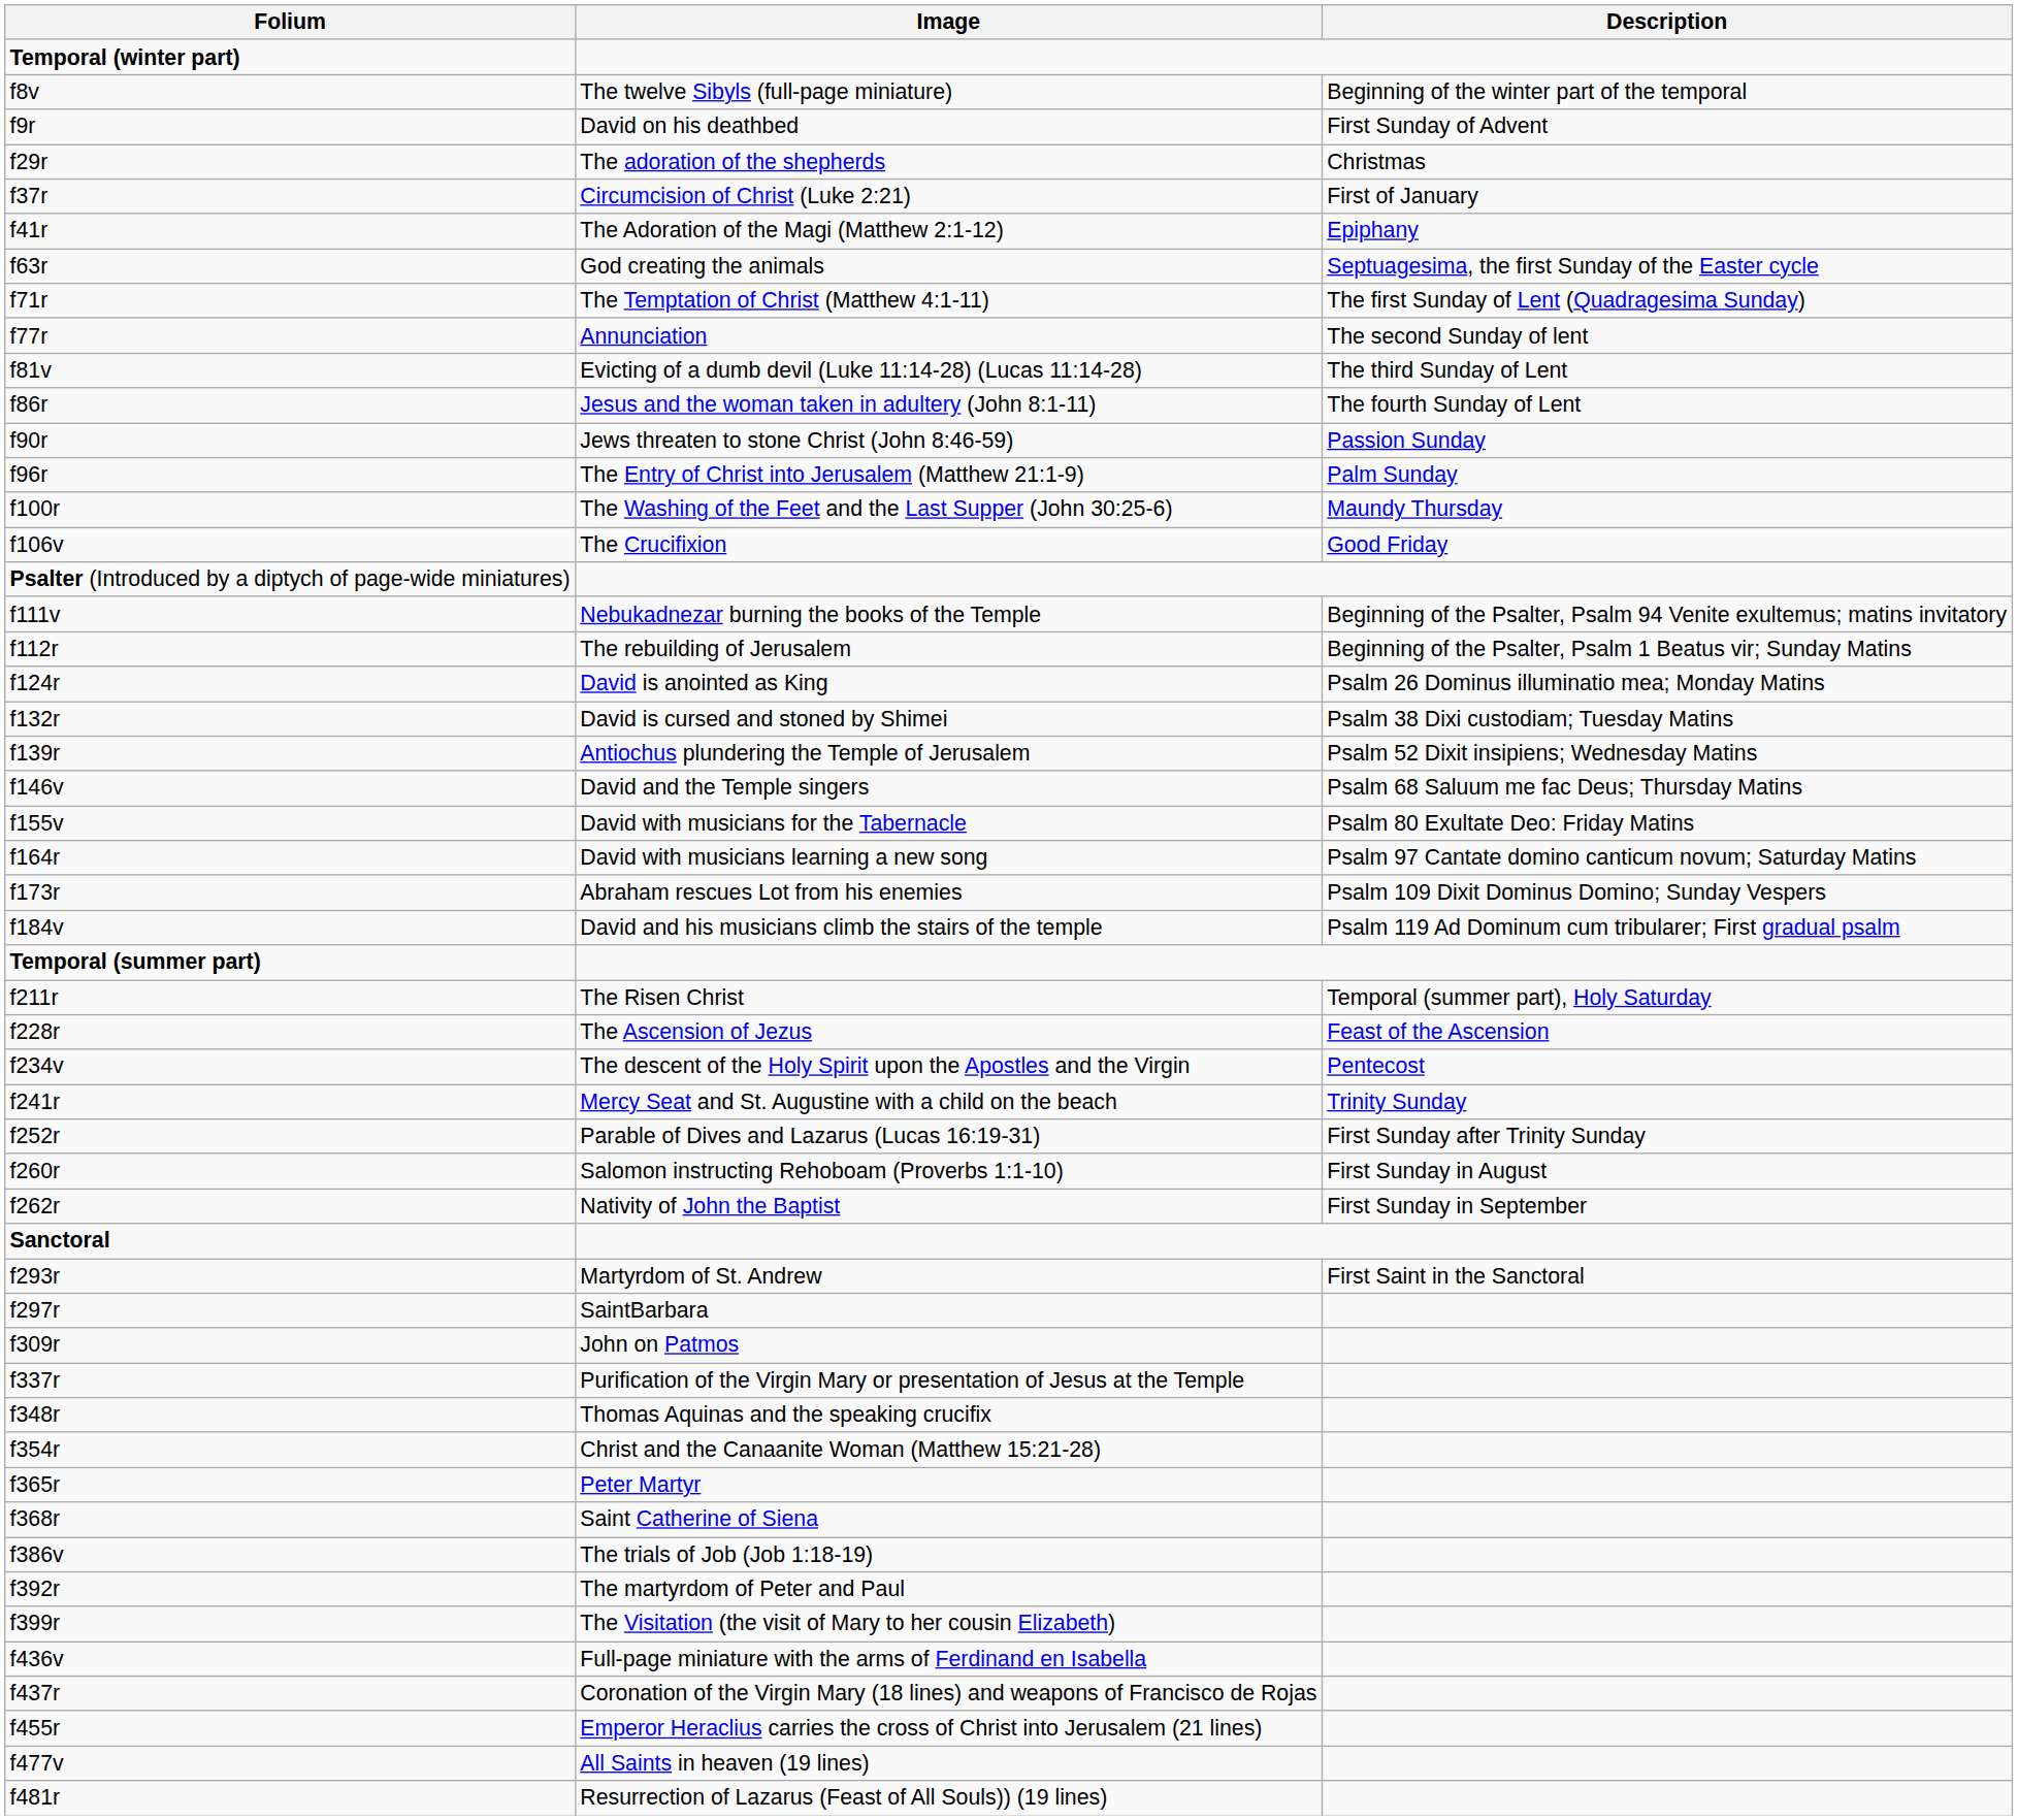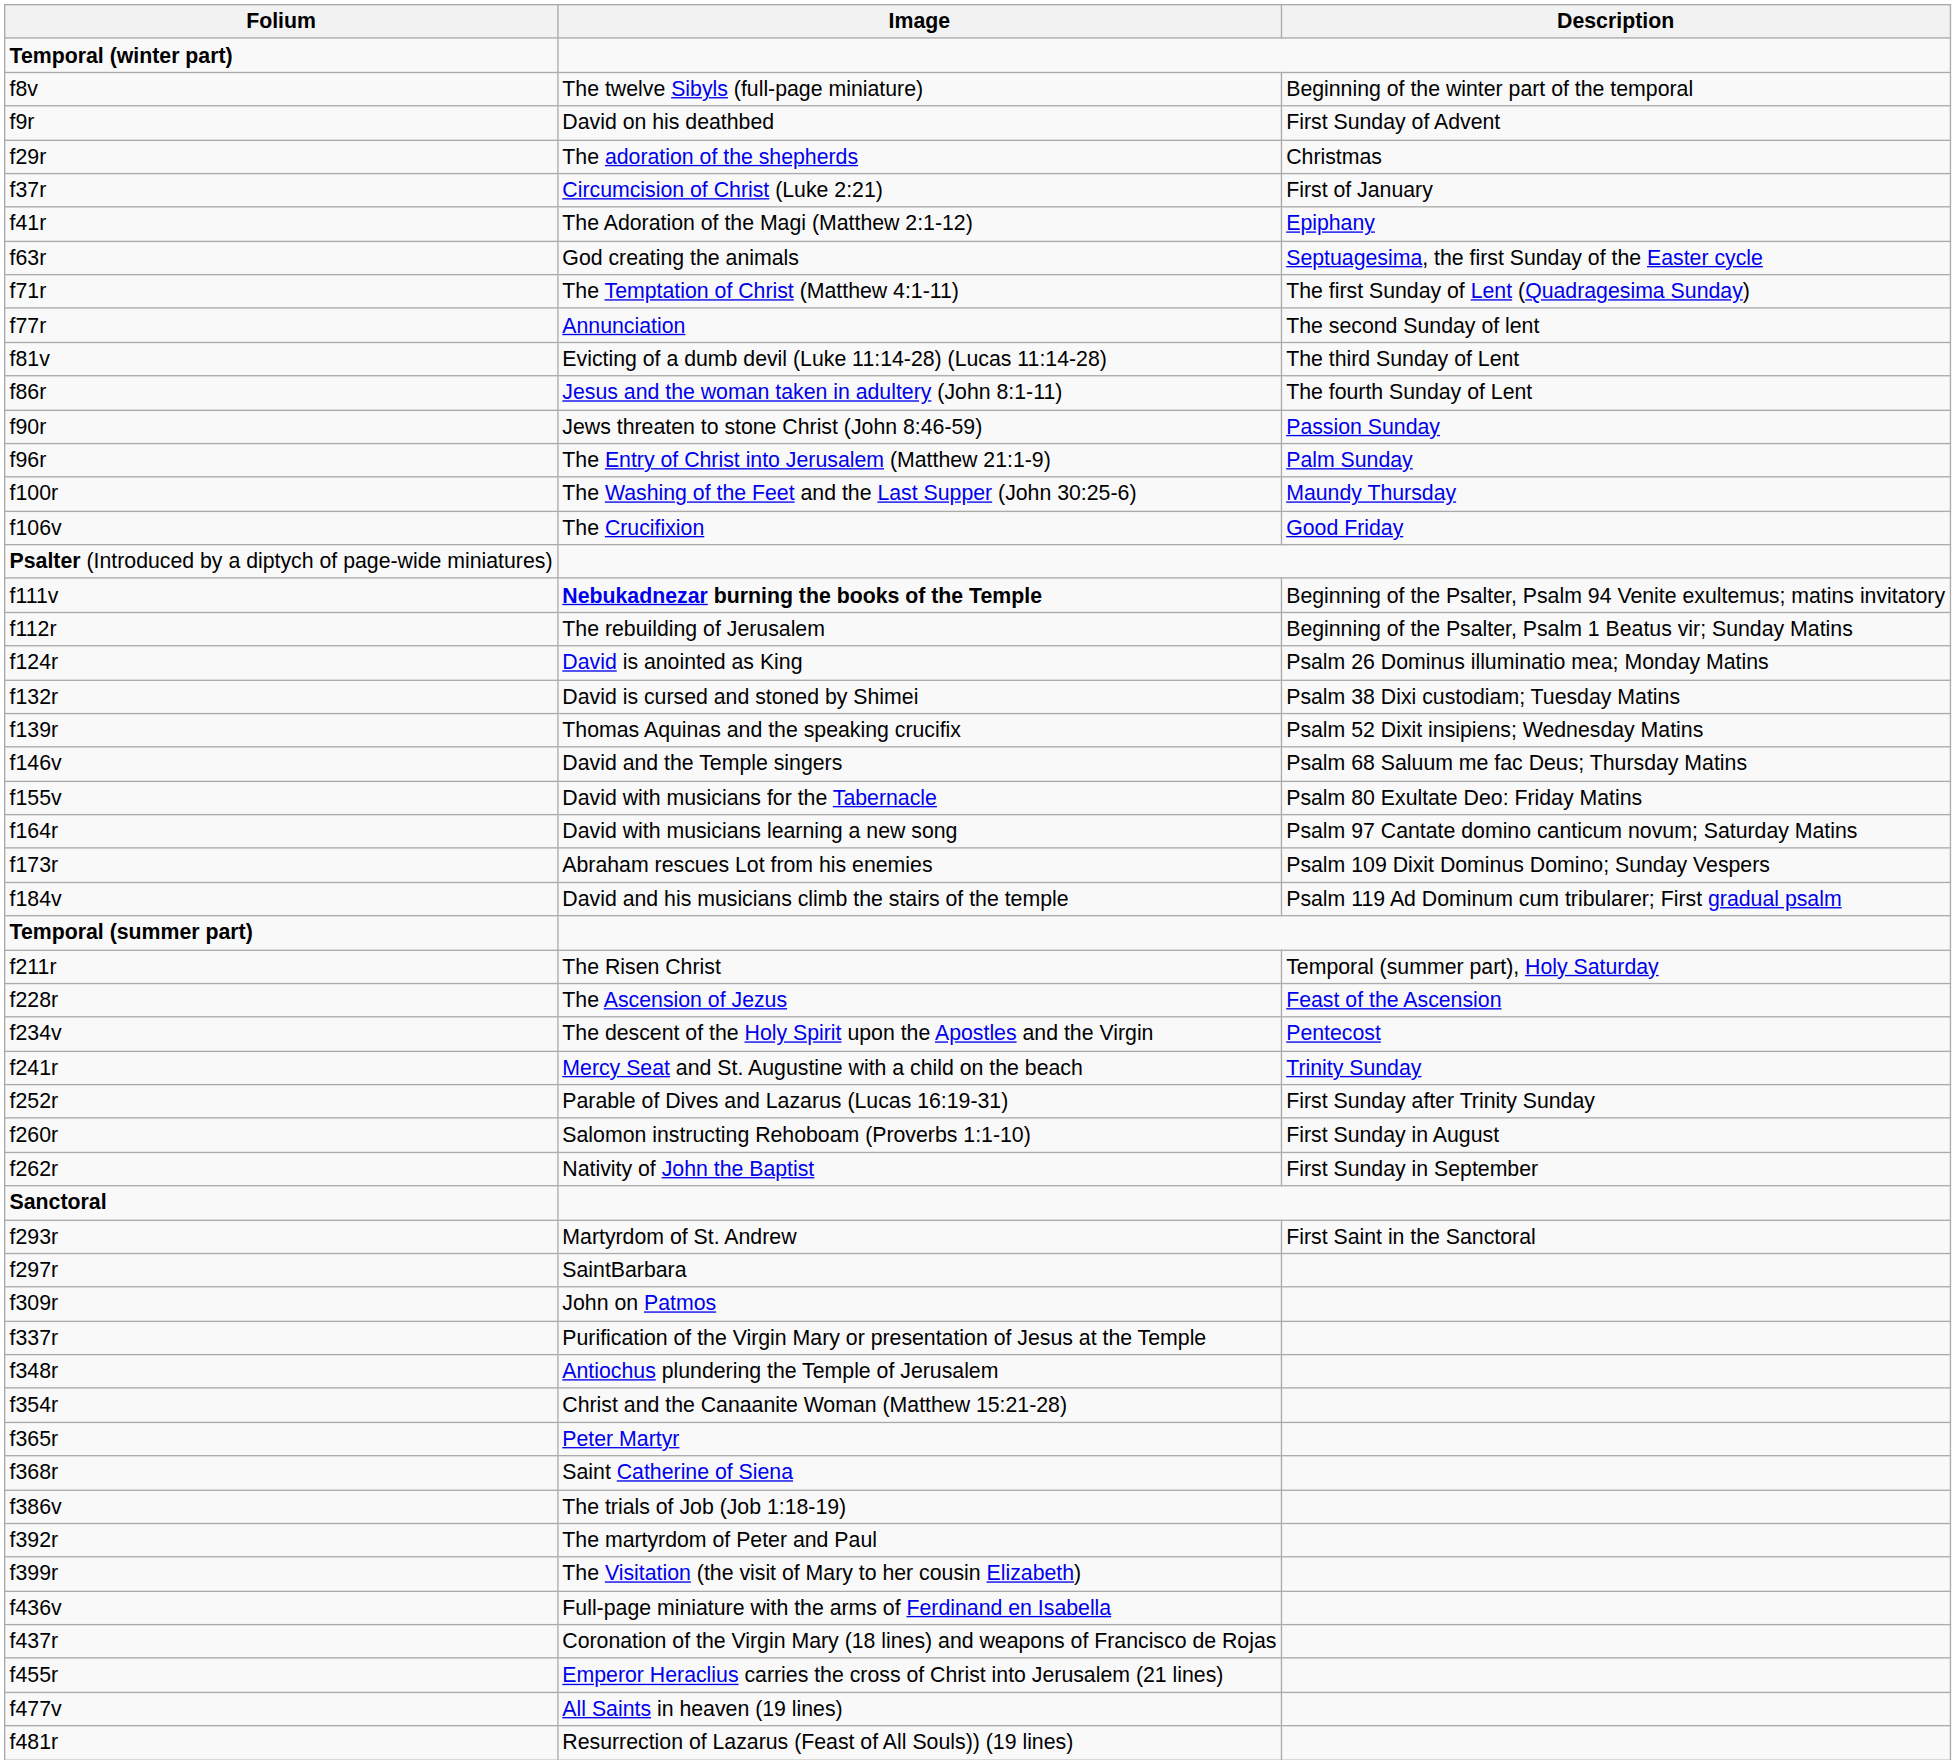f111v | Image: normal -> bold
f139r | Image: Antiochus plundering the Temple of Jerusalem -> Thomas Aquinas and the speaking crucifix
f348r | Image: Thomas Aquinas and the speaking crucifix -> Antiochus plundering the Temple of Jerusalem
